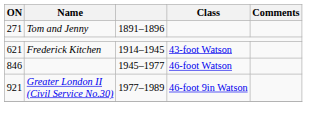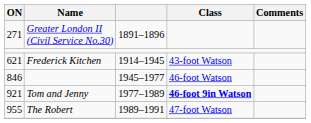271 | Name: Tom and Jenny -> Greater London II (Civil Service No.30)
921 | Name: Greater London II (Civil Service No.30) -> Tom and Jenny
921 | Class: normal -> bold
+ row: 955 | The Robert | 1989–1991 | 47-foot Watson
